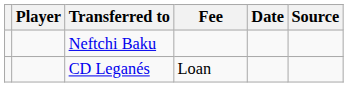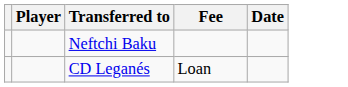- column: Source
